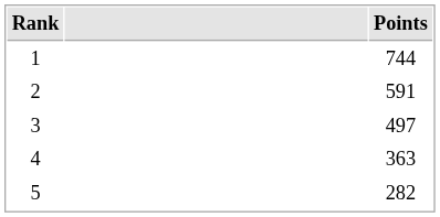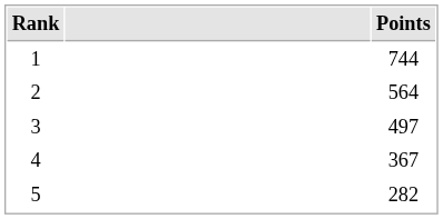2 | Points: 591 -> 564
4 | Points: 363 -> 367
